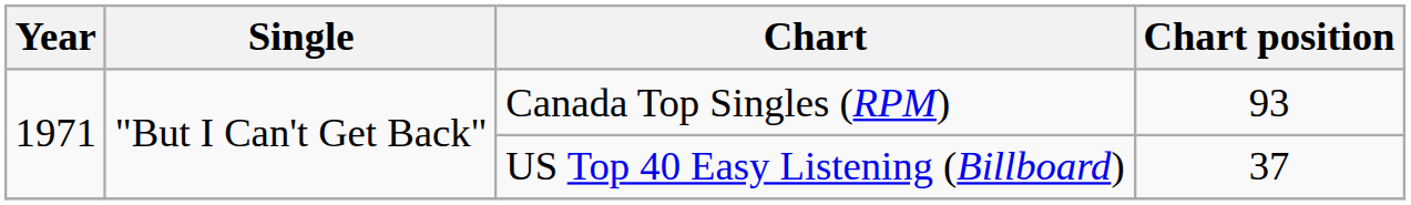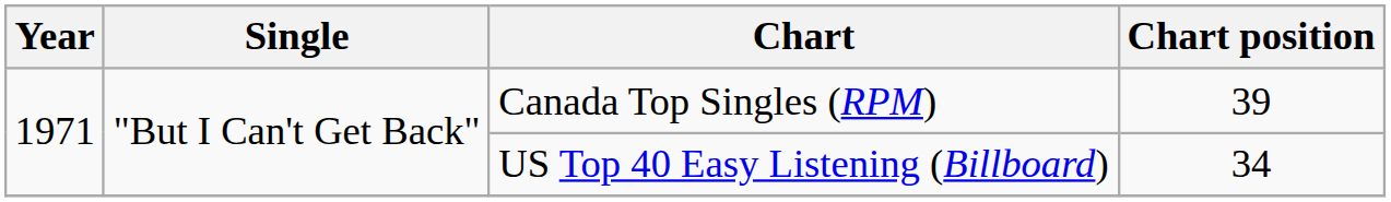Canada Top Singles (RPM) | Chart position: 93 -> 39
US Top 40 Easy Listening (Billboard) | Chart position: 37 -> 34
